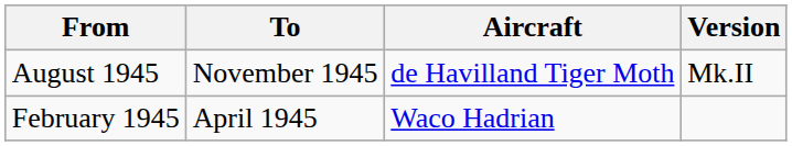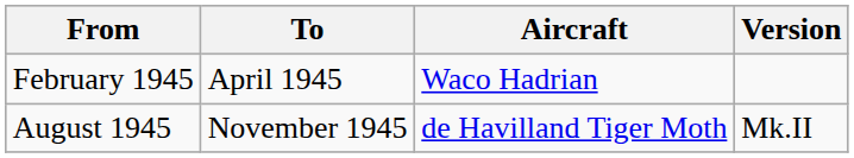rows swapped: February 1945 <-> August 1945
